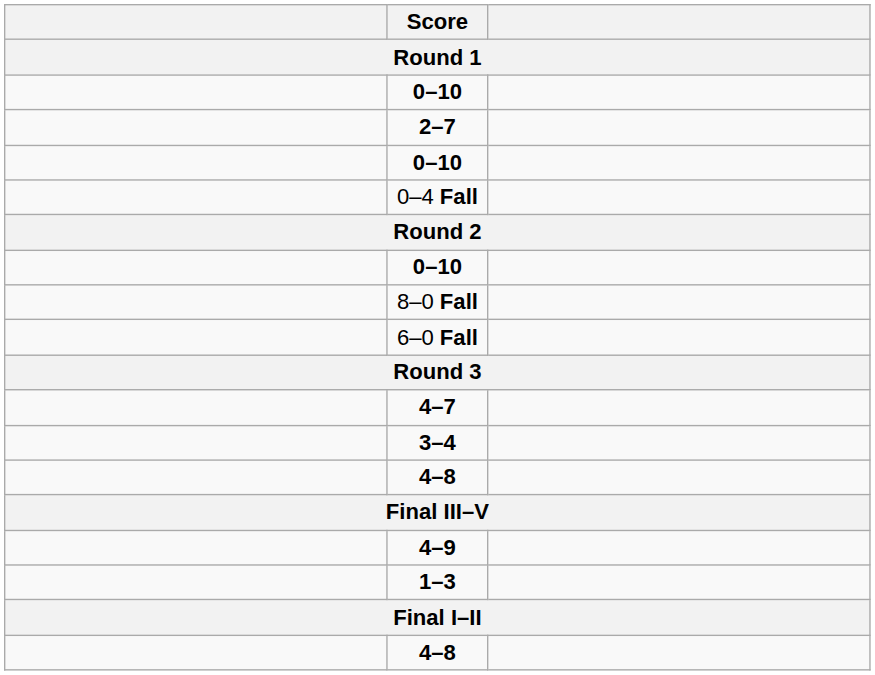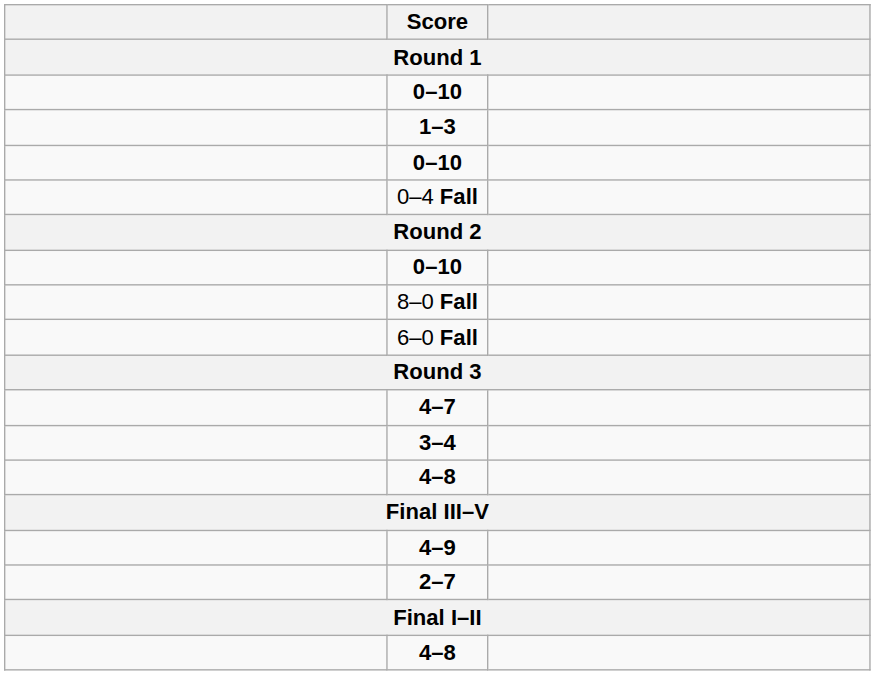rows swapped: 1–3 <-> 2–7
